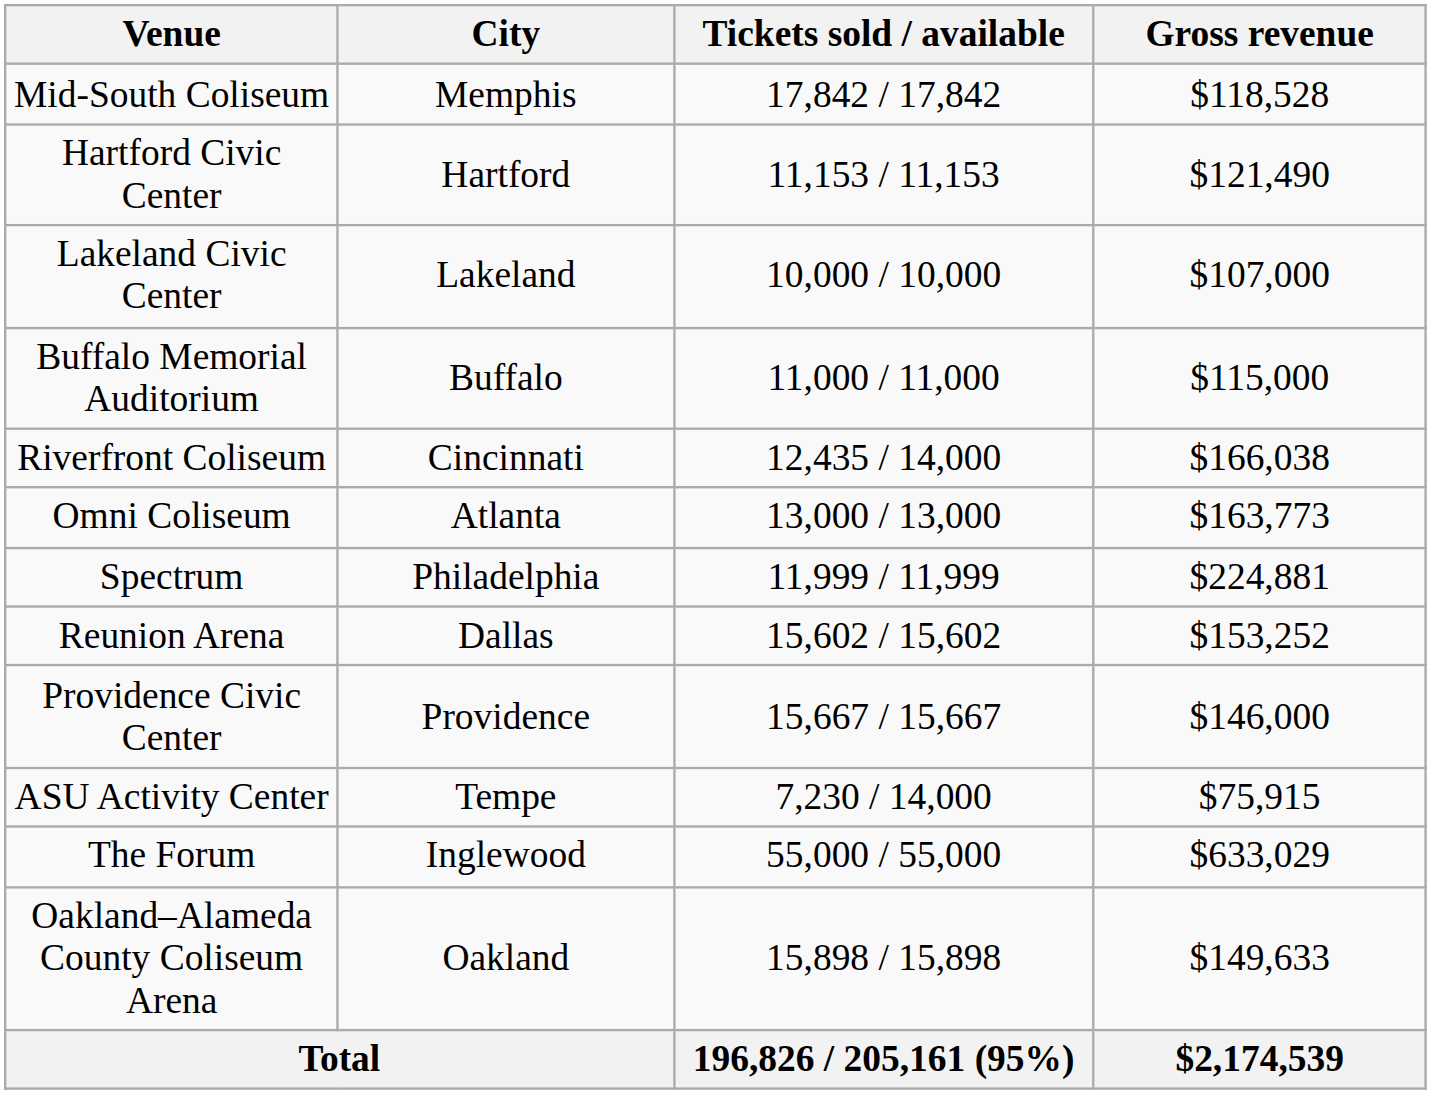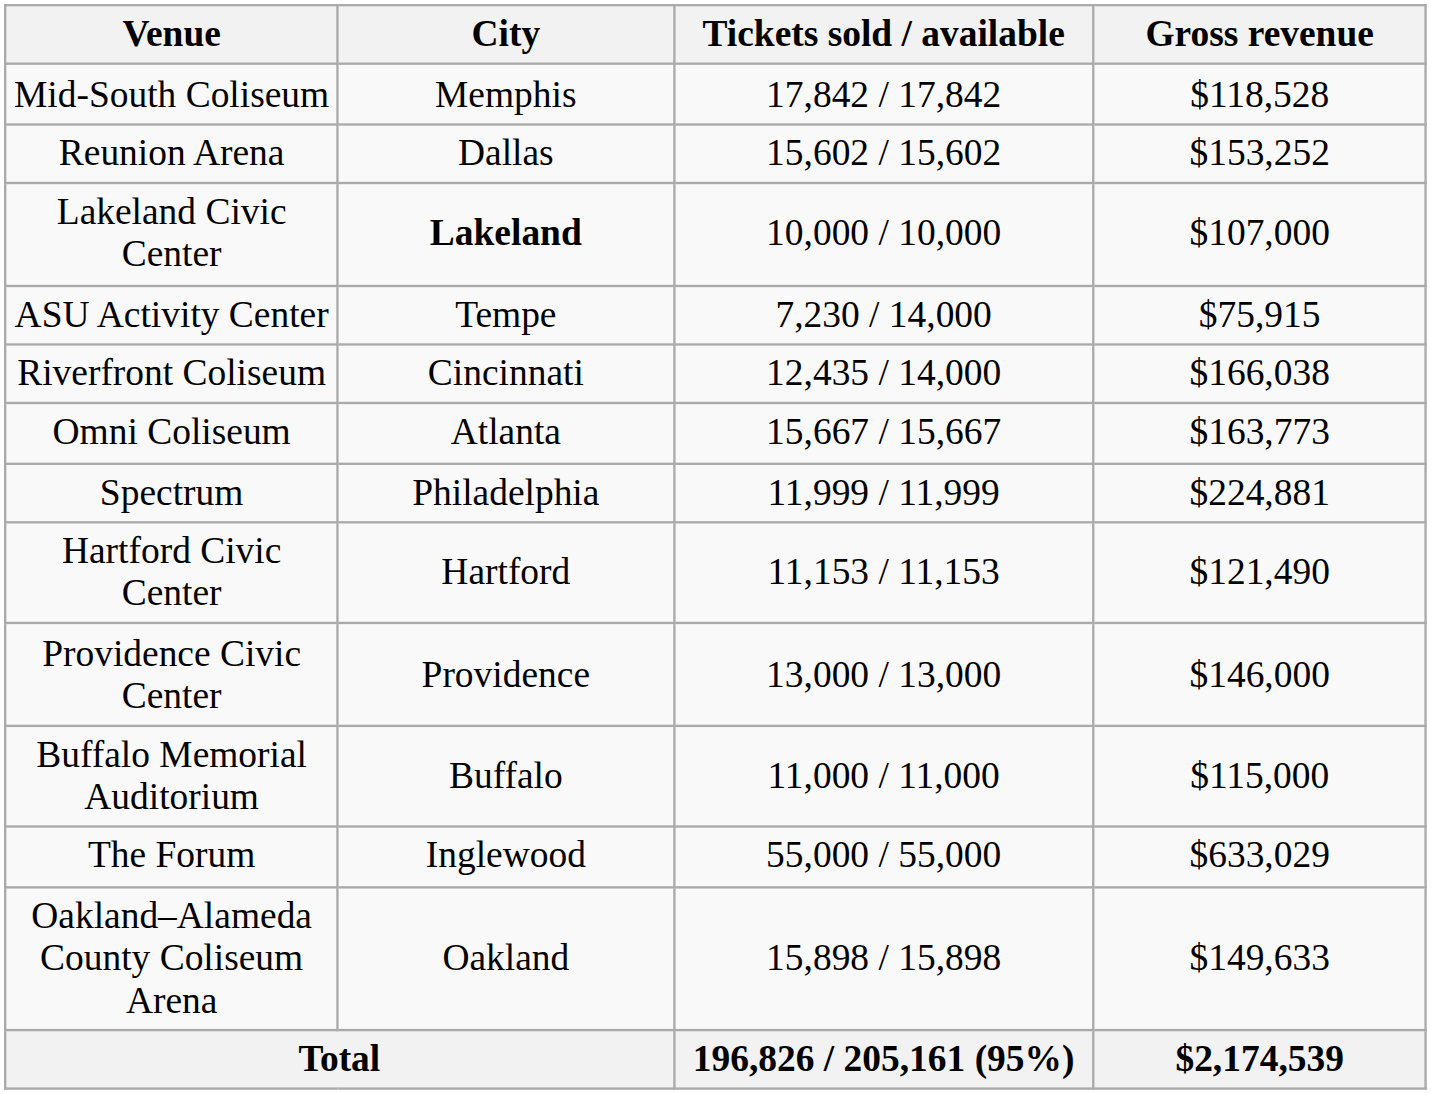rows swapped: Reunion Arena <-> Hartford Civic Center
Lakeland Civic Center | City: normal -> bold
rows swapped: Buffalo Memorial Auditorium <-> ASU Activity Center
Omni Coliseum | Tickets sold / available: 13,000 / 13,000 -> 15,667 / 15,667
Providence Civic Center | Tickets sold / available: 15,667 / 15,667 -> 13,000 / 13,000
